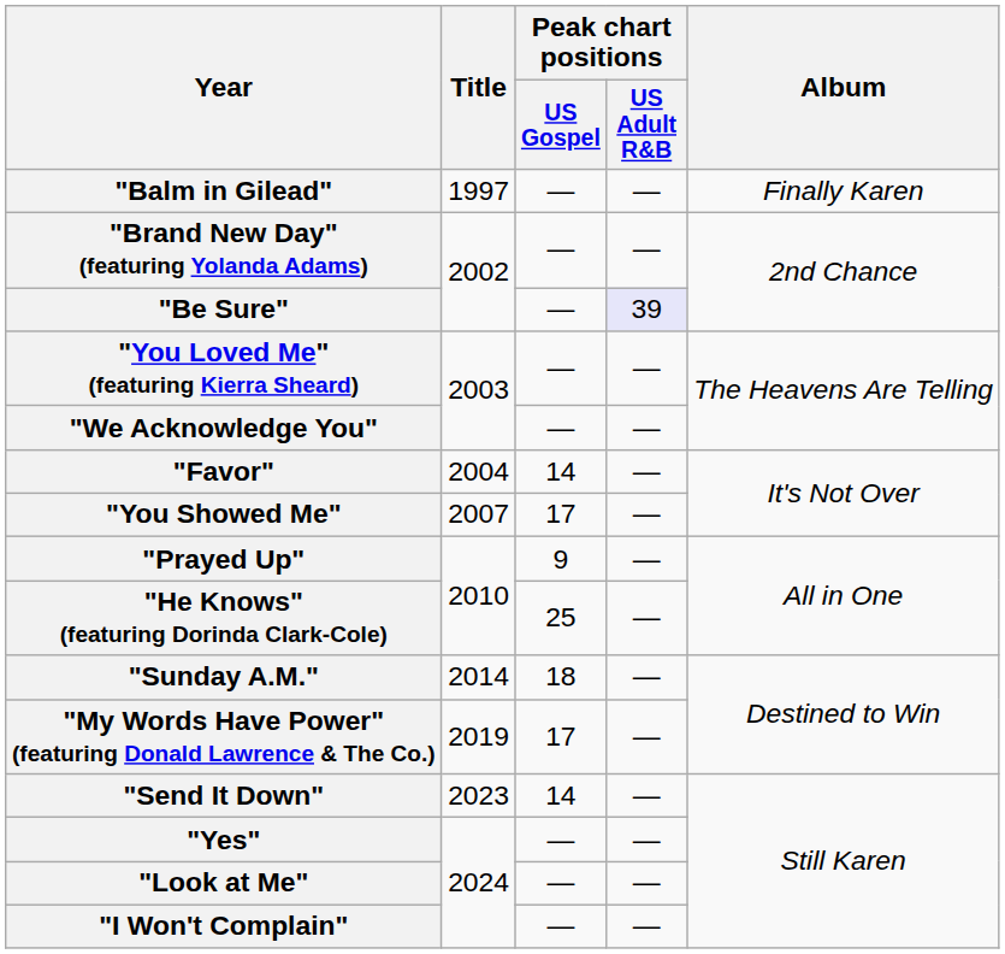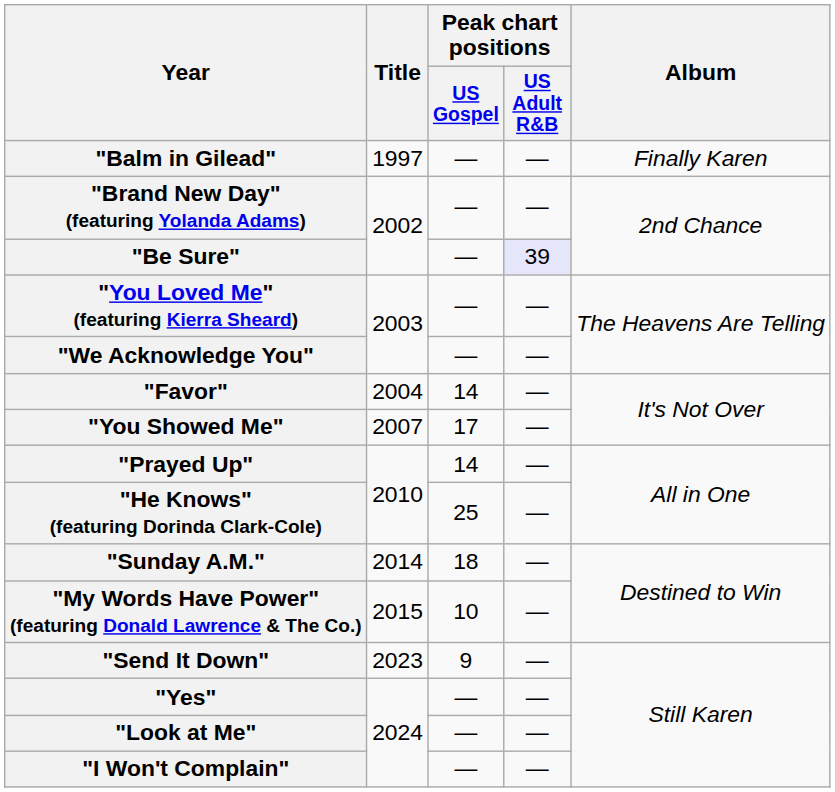"Prayed Up" | Peak chart positions / US Gospel: 9 -> 14
"My Words Have Power" (featuring Donald Lawrence & The Co.) | Title: 2019 -> 2015
"My Words Have Power" (featuring Donald Lawrence & The Co.) | Peak chart positions / US Gospel: 17 -> 10
"Send It Down" | Peak chart positions / US Gospel: 14 -> 9
